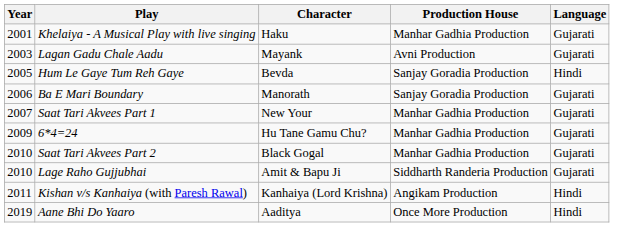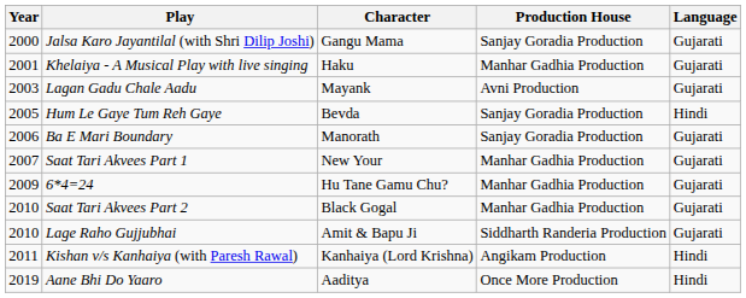+ row: 2000 | Jalsa Karo Jayantilal (with Shri Dilip Joshi) | Gangu Mama | Sanjay Goradia Production | Gujarati
